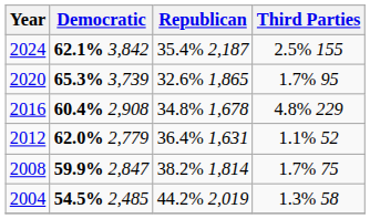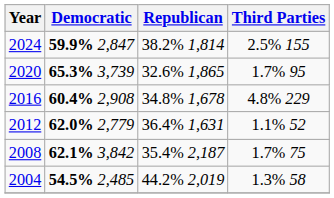2024 | Democratic: 62.1% 3,842 -> 59.9% 2,847
2024 | Republican: 35.4% 2,187 -> 38.2% 1,814
2008 | Democratic: 59.9% 2,847 -> 62.1% 3,842
2008 | Republican: 38.2% 1,814 -> 35.4% 2,187
